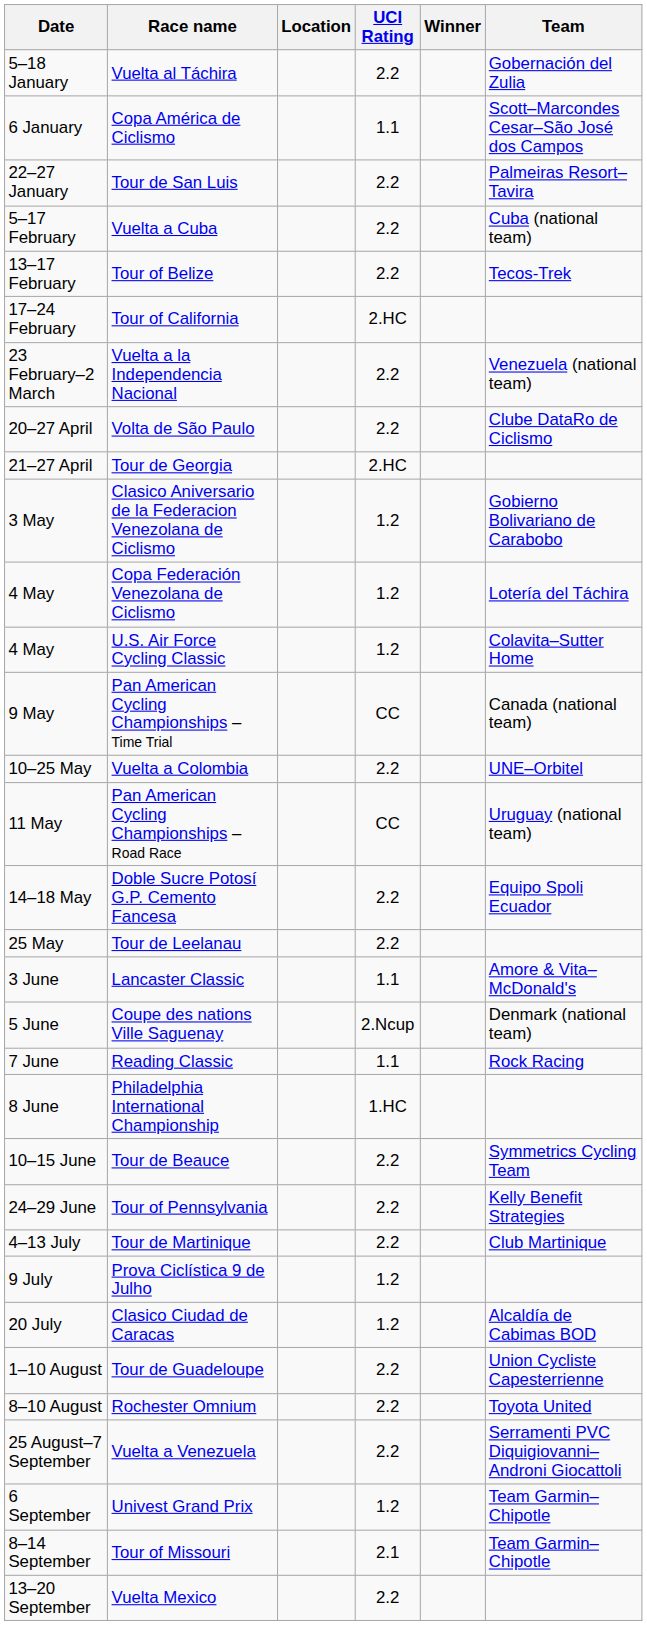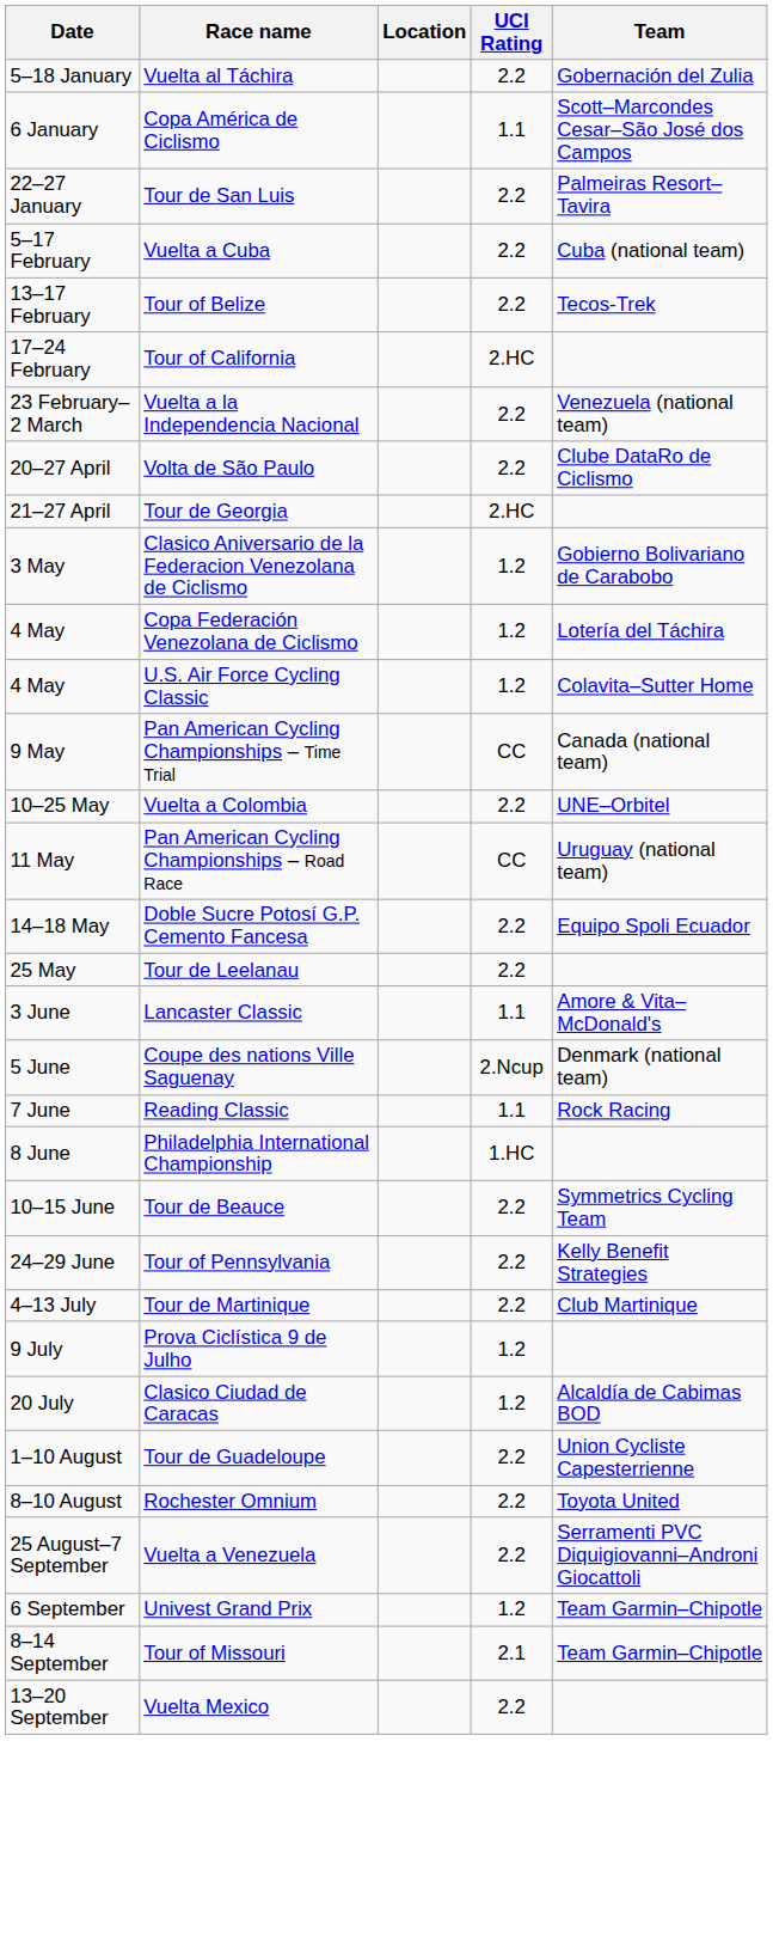- column: Winner
